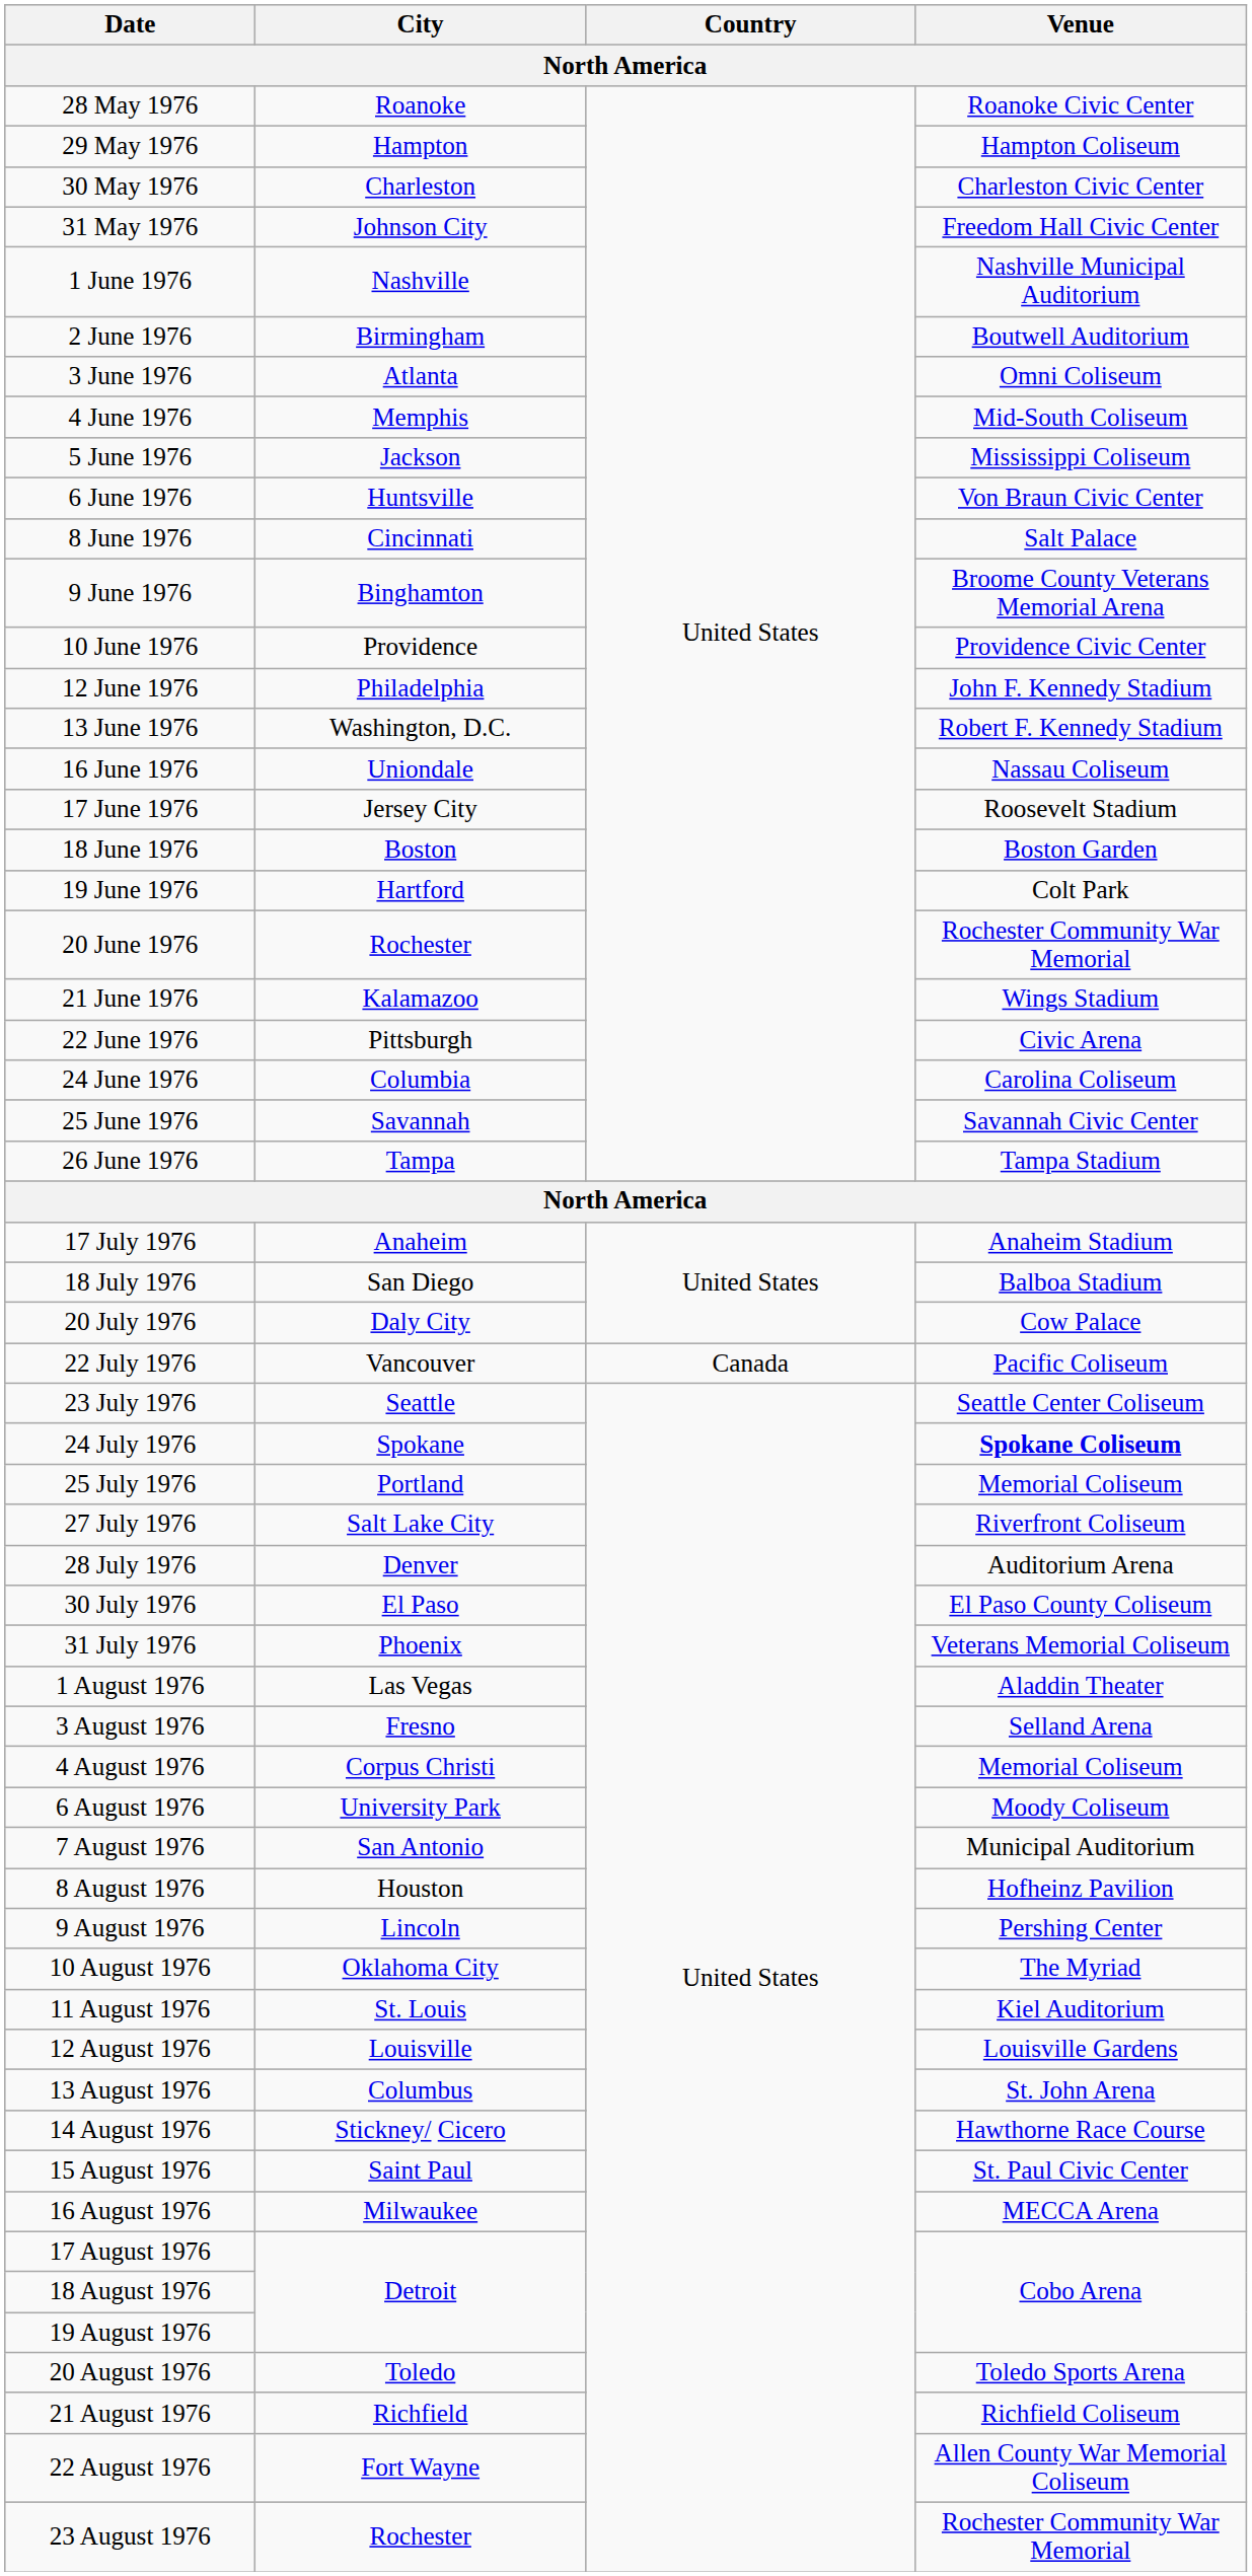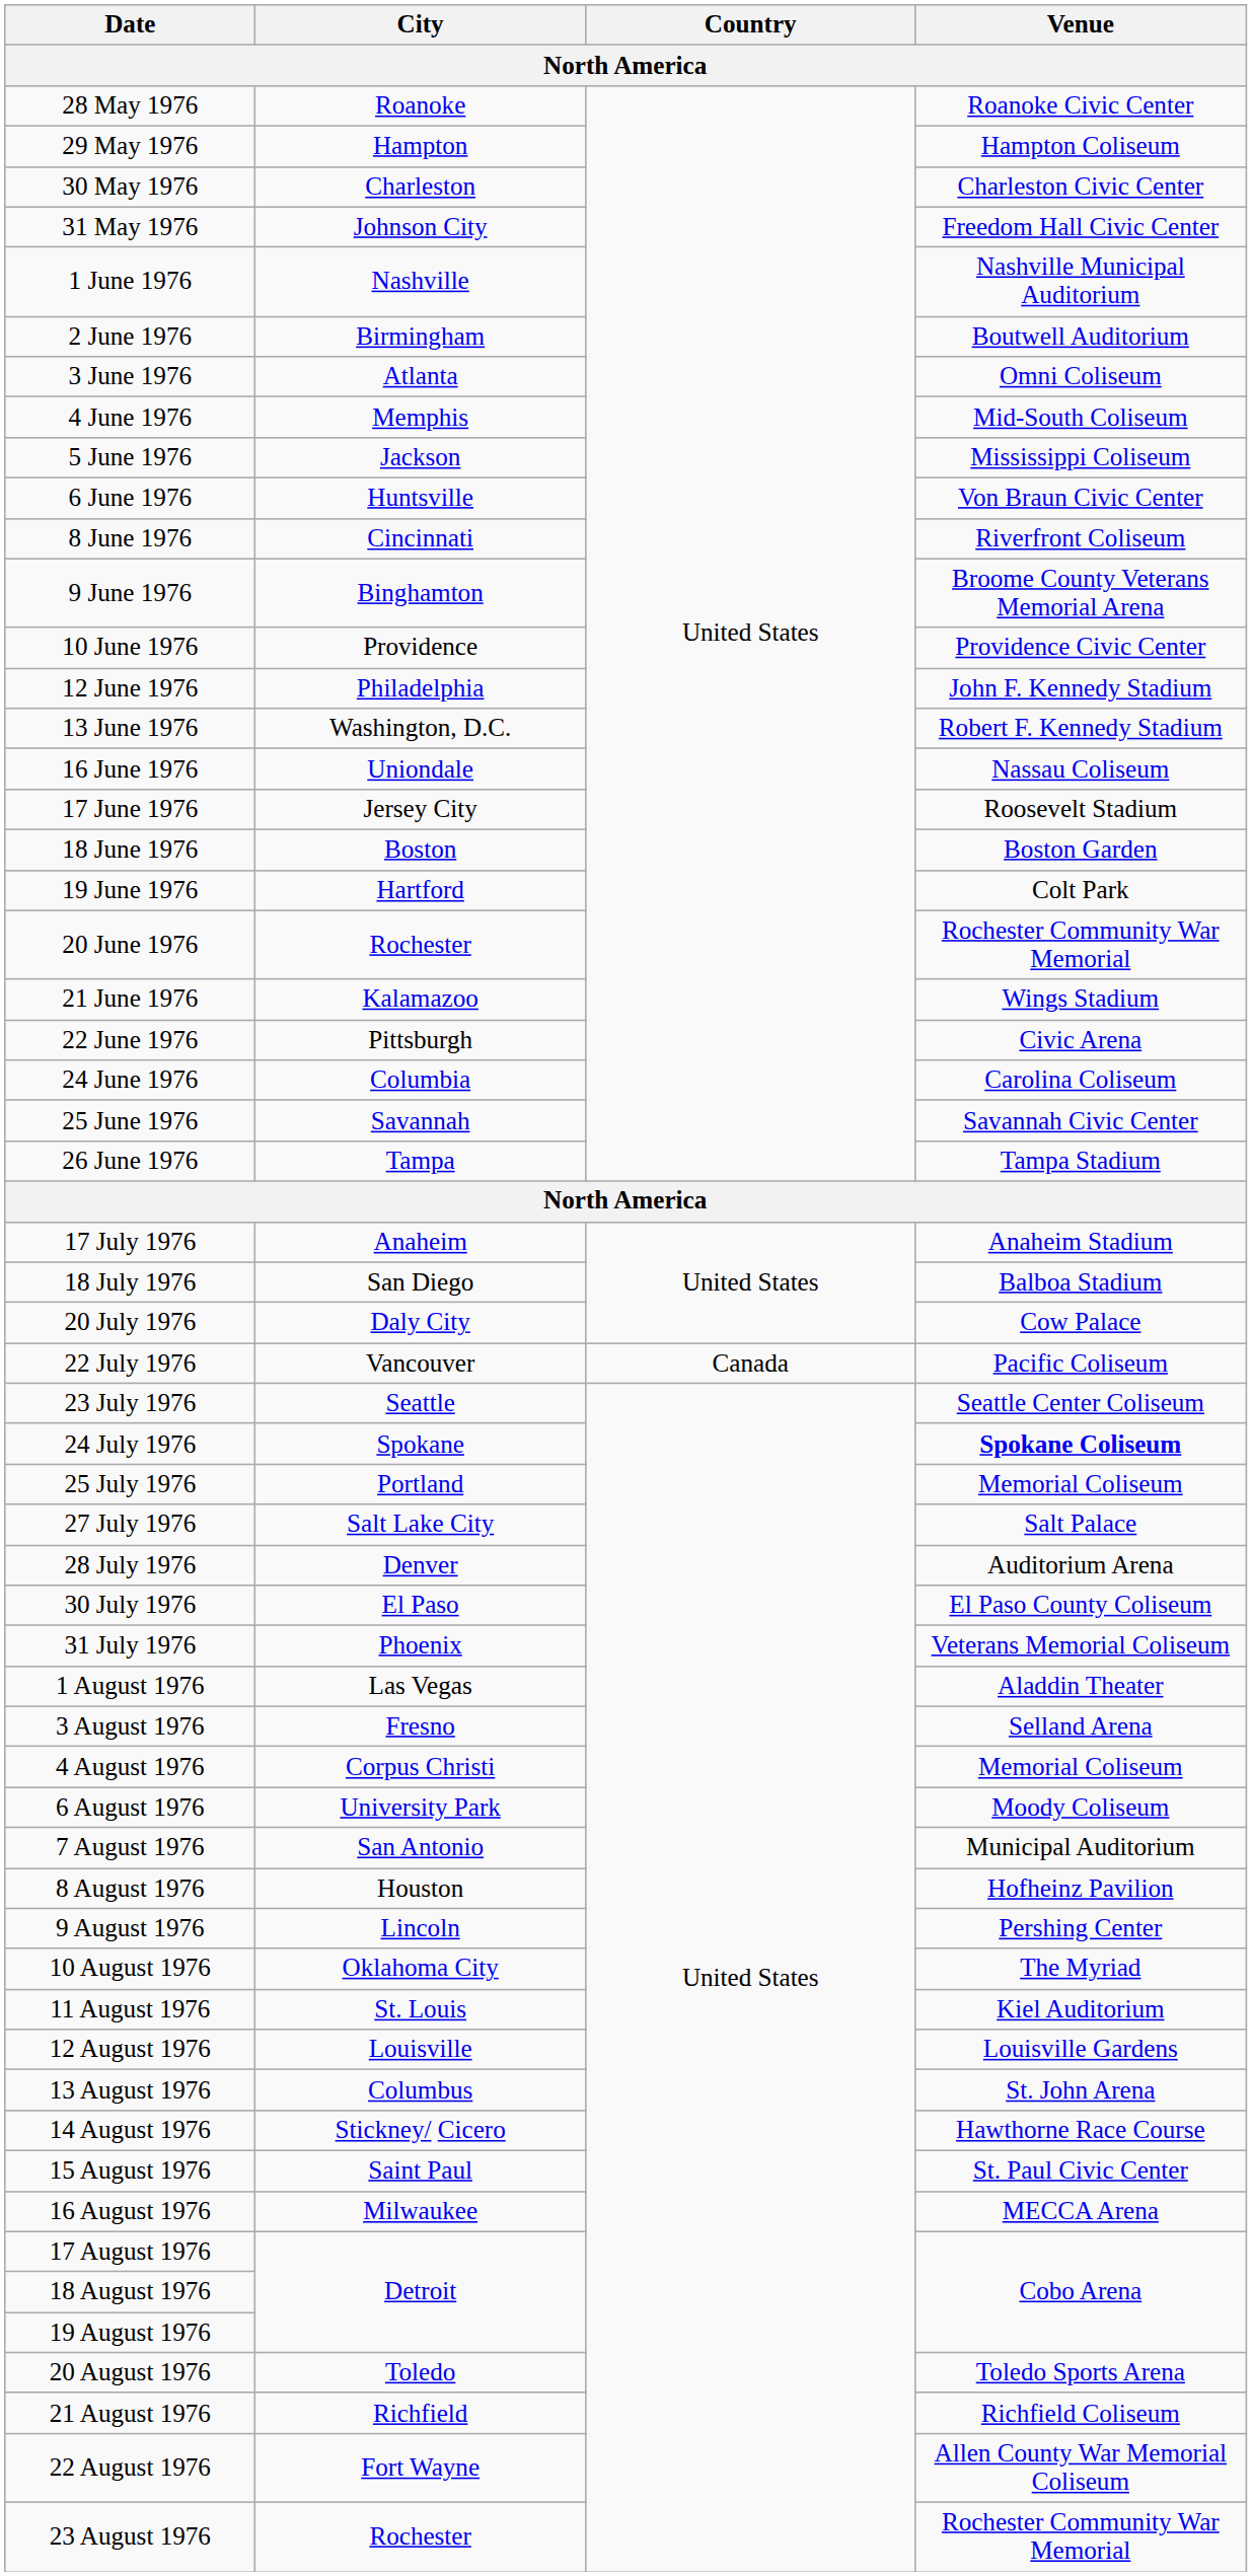8 June 1976 | Venue: Salt Palace -> Riverfront Coliseum
27 July 1976 | Venue: Riverfront Coliseum -> Salt Palace
